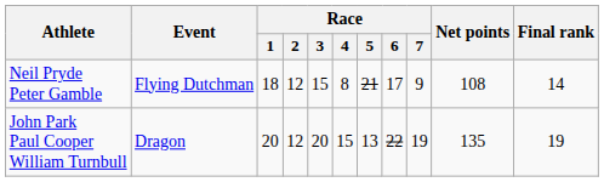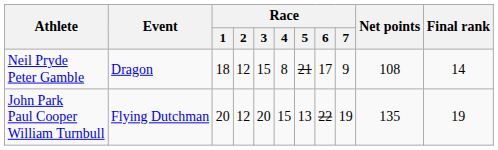Neil Pryde Peter Gamble | Event: Flying Dutchman -> Dragon
John Park Paul Cooper William Turnbull | Event: Dragon -> Flying Dutchman
